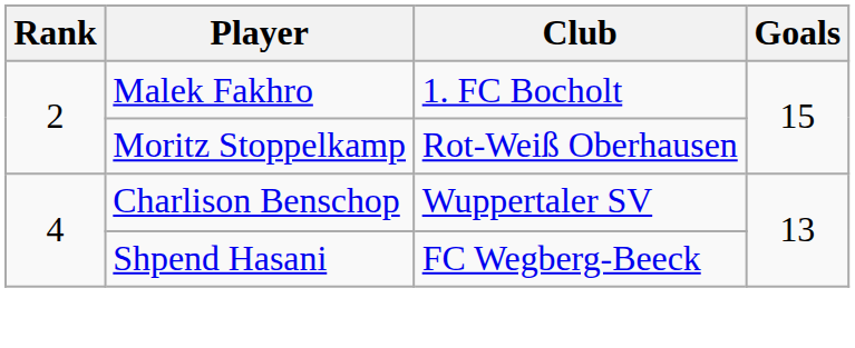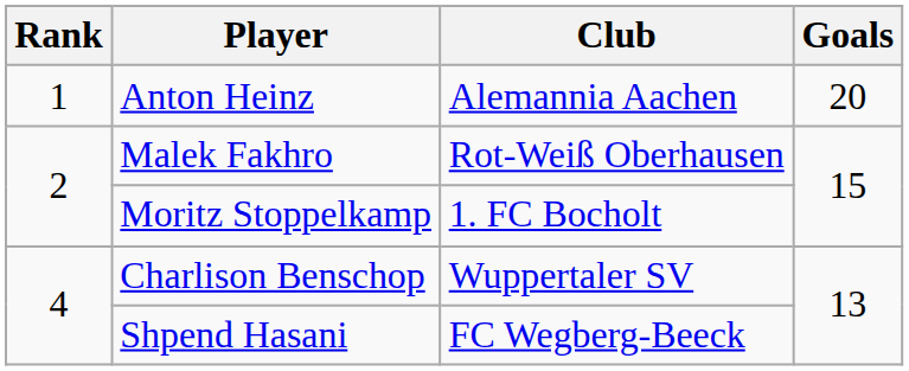+ row: 1 | Anton Heinz | Alemannia Aachen | 20
Malek Fakhro | Club: 1. FC Bocholt -> Rot-Weiß Oberhausen
Moritz Stoppelkamp | Club: Rot-Weiß Oberhausen -> 1. FC Bocholt
